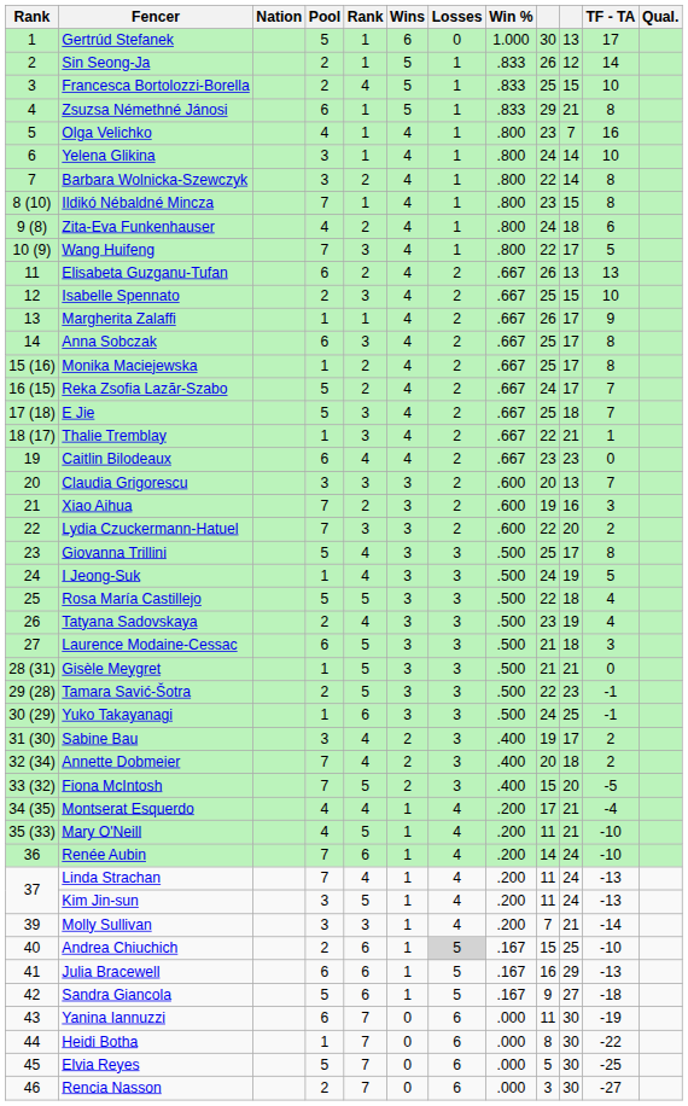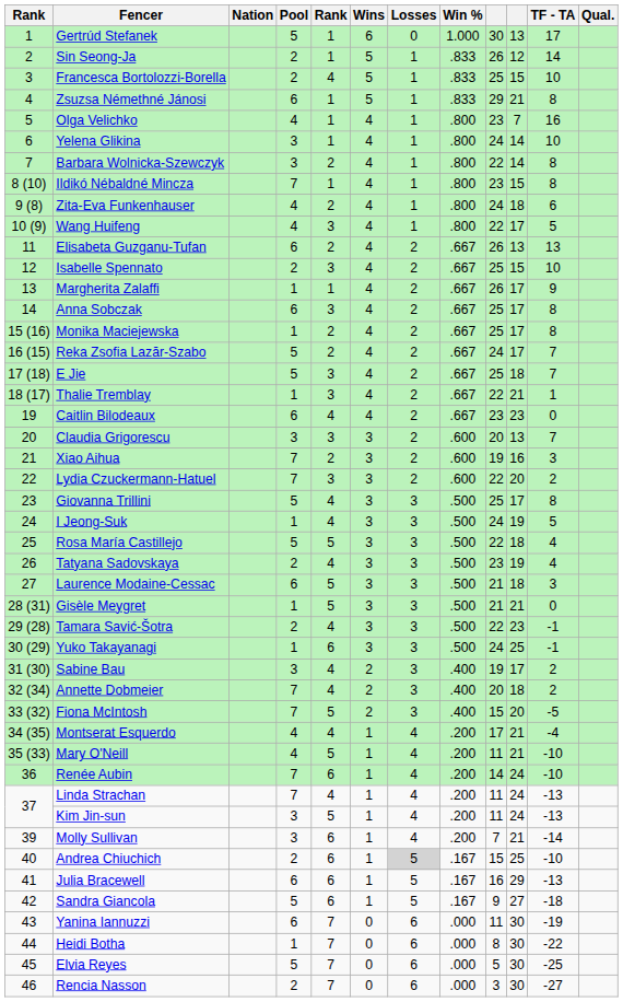Wang Huifeng | Pool: 7 -> 4
Tamara Savić-Šotra | column 5: 5 -> 4
Molly Sullivan | column 5: 3 -> 6
